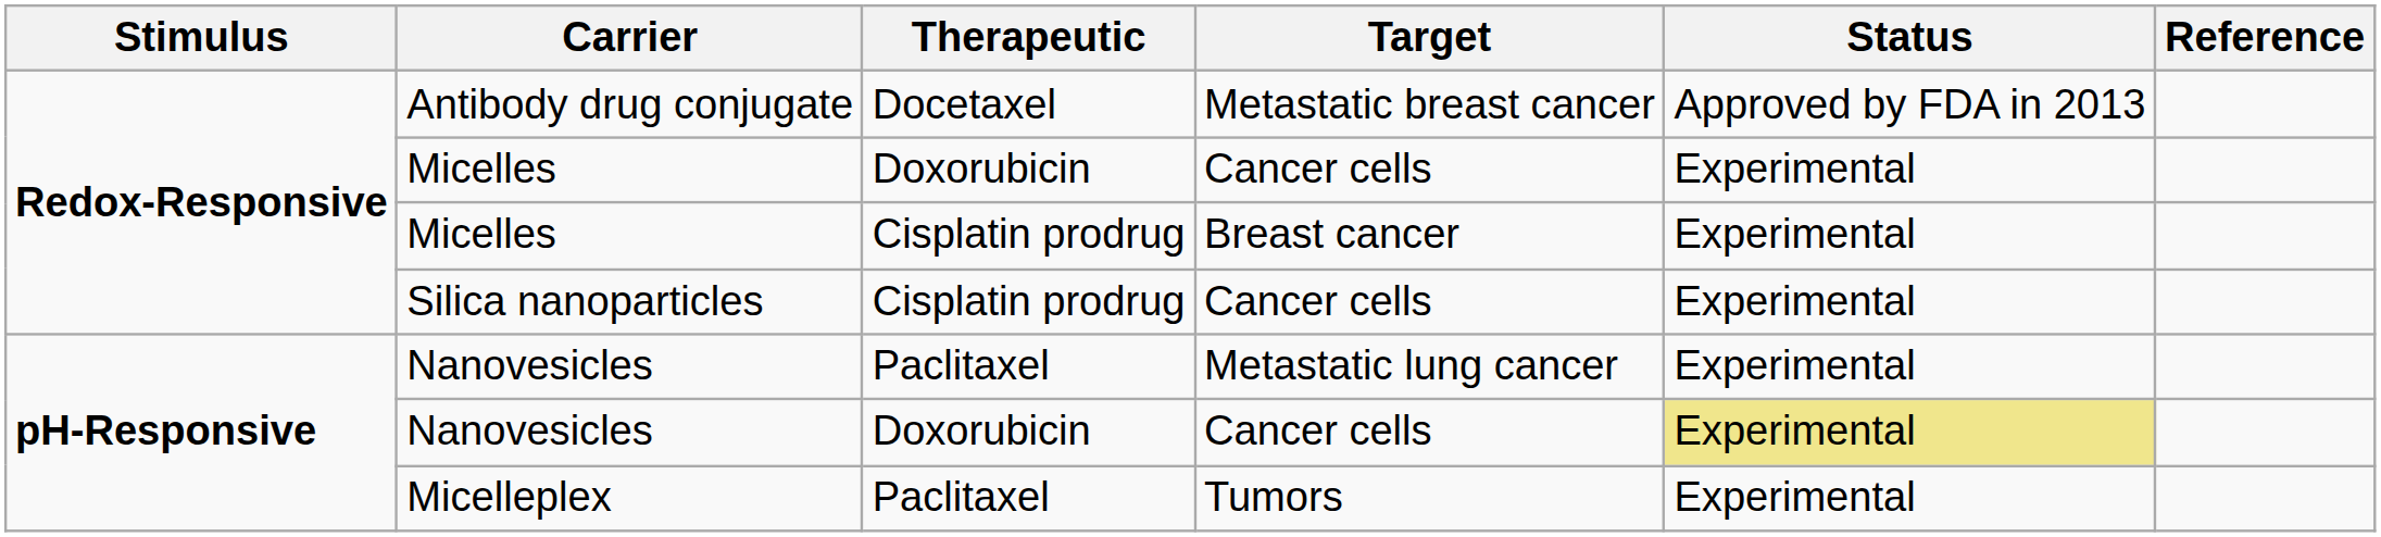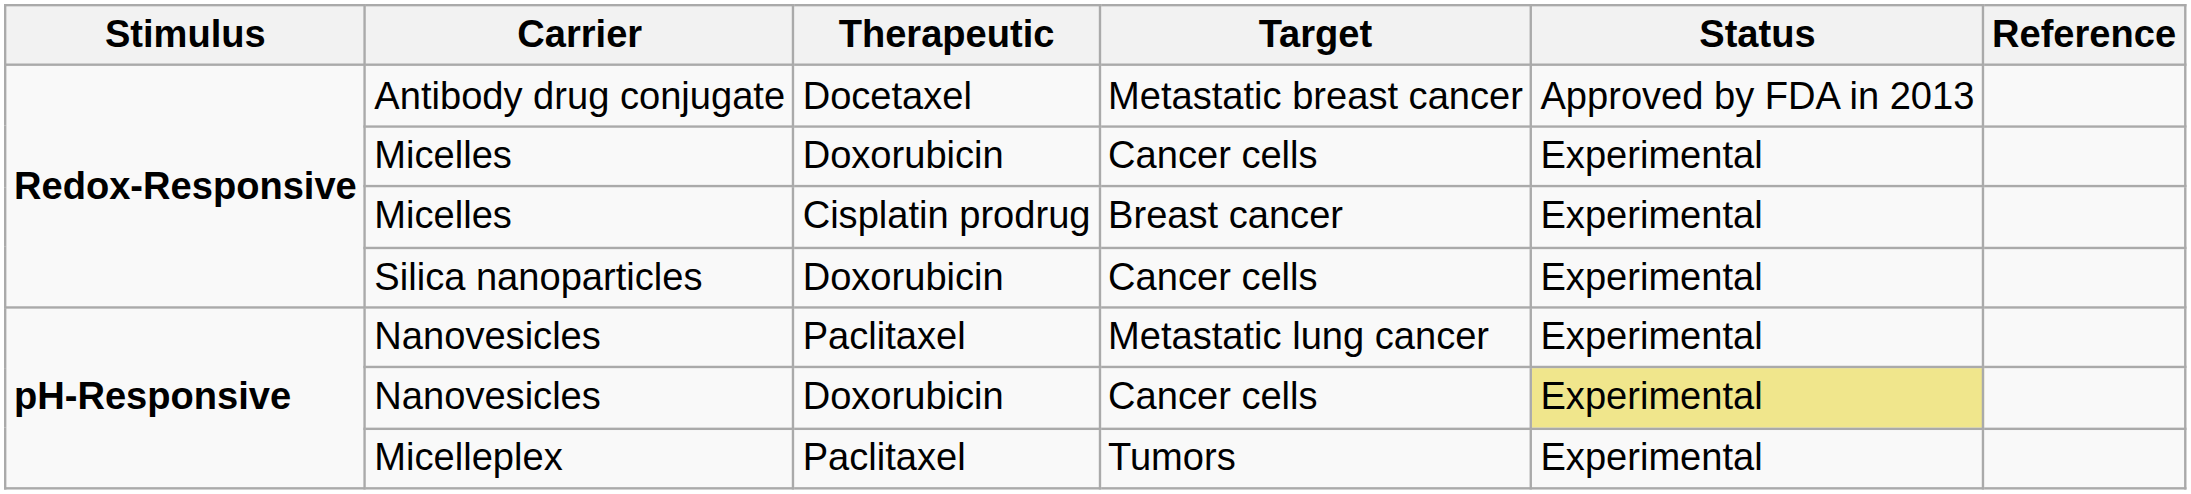Silica nanoparticles | Therapeutic: Cisplatin prodrug -> Doxorubicin
